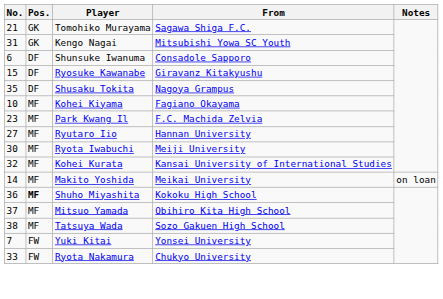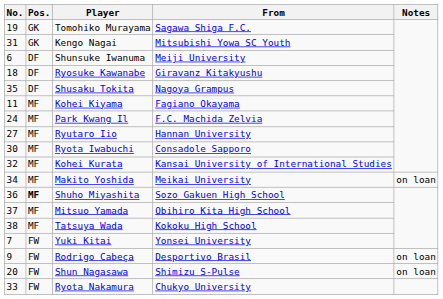Tomohiko Murayama | No.: 21 -> 19
Shunsuke Iwanuma | From: Consadole Sapporo -> Meiji University
Ryosuke Kawanabe | No.: 15 -> 18
Kohei Kiyama | No.: 10 -> 11
Park Kwang Il | No.: 23 -> 24
Ryota Iwabuchi | From: Meiji University -> Consadole Sapporo
Makito Yoshida | No.: 14 -> 34
Shuho Miyashita | From: Kokoku High School -> Sozo Gakuen High School
Tatsuya Wada | From: Sozo Gakuen High School -> Kokoku High School
+ row: 9 | FW | Rodrigo Cabeça | Desportivo Brasil | on loan
+ row: 20 | FW | Shun Nagasawa | Shimizu S-Pulse | on loan
